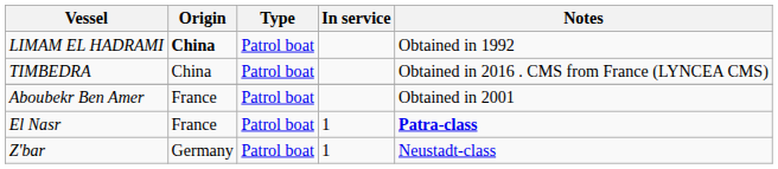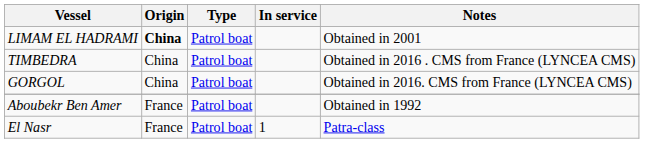LIMAM EL HADRAMI | Notes: Obtained in 1992 -> Obtained in 2001
+ row: GORGOL | China | Patrol boat | Obtained in 2016. CMS from France (LYNCEA CMS)
Aboubekr Ben Amer | Notes: Obtained in 2001 -> Obtained in 1992
El Nasr | Notes: bold -> normal
- row: Z'bar | Germany | Patrol boat | 1 | Neustadt-class
